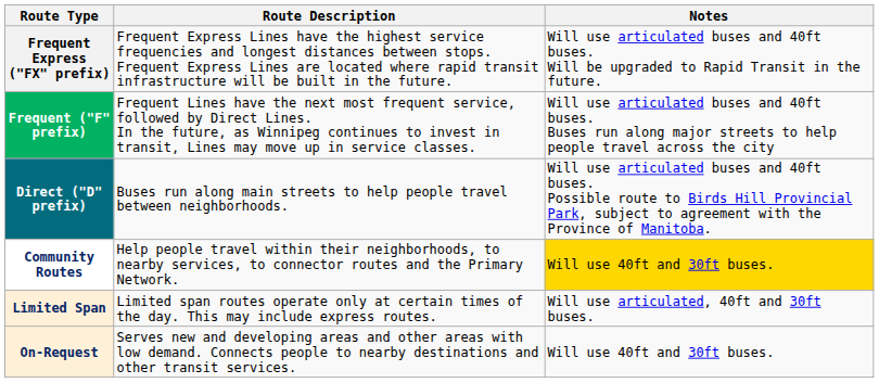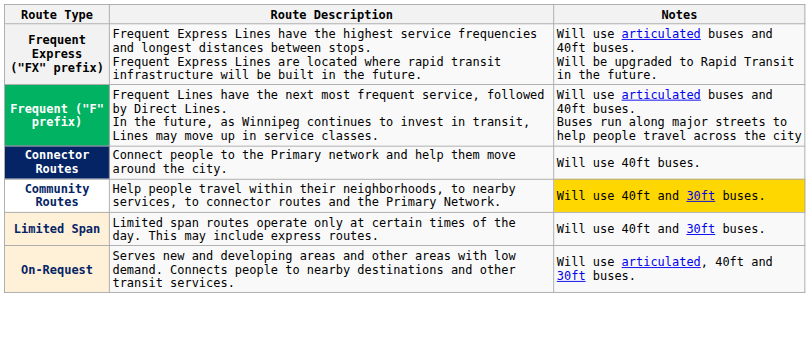- row: Direct ("D" prefix) | Buses run along main streets to help people travel between neighborhoods. | Will use articulated buses and 40ft buses. Possible route to Birds Hill Provincial Park, subject to agreement with the Province of Manitoba.
+ row: Connector Routes | Connect people to the Primary network and help them move around the city. | Will use 40ft buses.
Limited Span | Notes: Will use articulated, 40ft and 30ft buses. -> Will use 40ft and 30ft buses.
On-Request | Notes: Will use 40ft and 30ft buses. -> Will use articulated, 40ft and 30ft buses.
